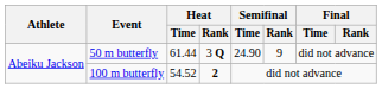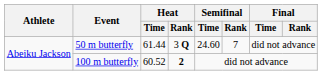50 m butterfly | Semifinal / Time: 24.90 -> 24.60
50 m butterfly | Semifinal / Rank: 9 -> 7
100 m butterfly | Heat / Time: 54.52 -> 60.52
